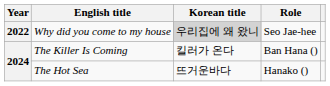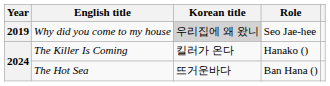Why did you come to my house | Year: 2022 -> 2019
The Killer Is Coming | Role: Ban Hana () -> Hanako ()
The Hot Sea | Role: Hanako () -> Ban Hana ()
